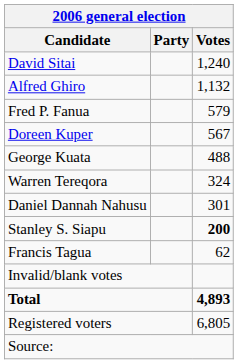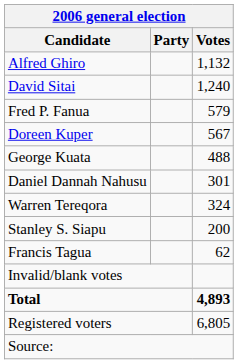rows swapped: David Sitai <-> Alfred Ghiro
rows swapped: Warren Tereqora <-> Daniel Dannah Nahusu
Stanley S. Siapu | Votes: bold -> normal
